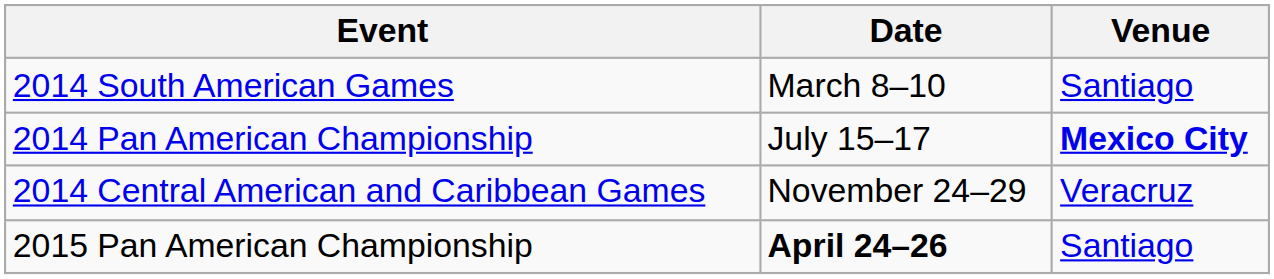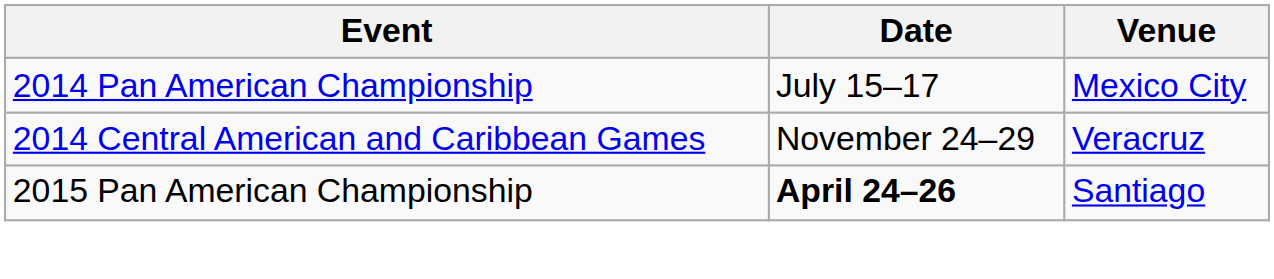- row: 2014 South American Games | March 8–10 | Santiago
2014 Pan American Championship | Venue: bold -> normal
